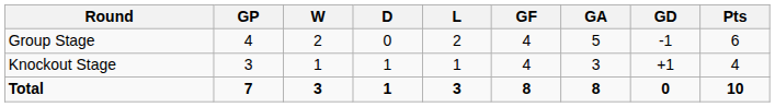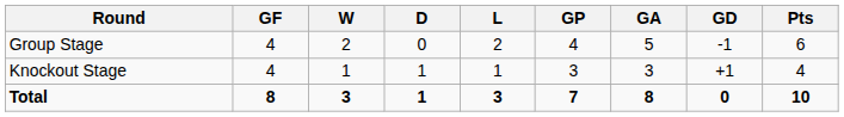columns swapped: GP <-> GF
